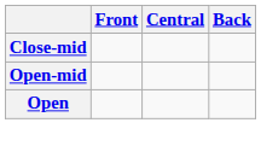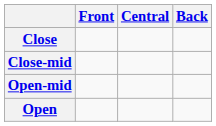+ row: Close
